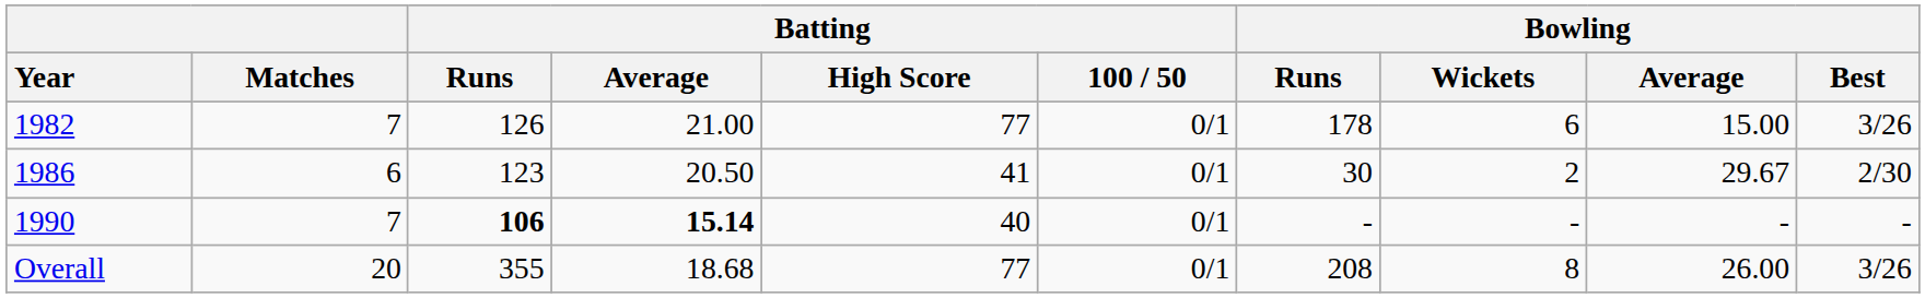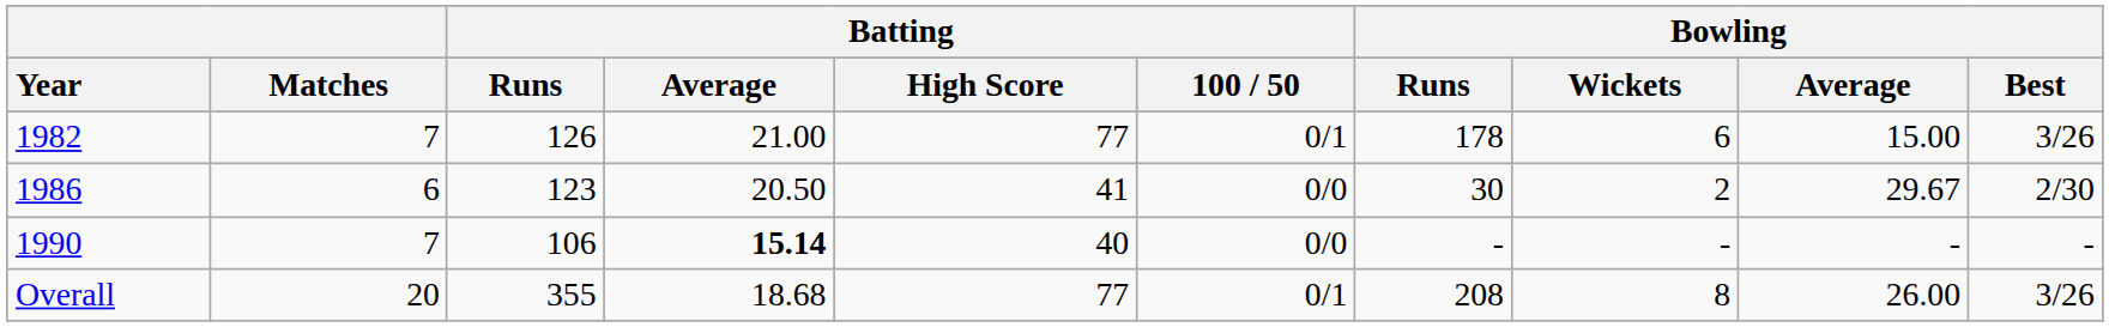1986 | Batting / 100 / 50: 0/1 -> 0/0
1990 | Batting / Runs: bold -> normal
1990 | Batting / 100 / 50: 0/1 -> 0/0
